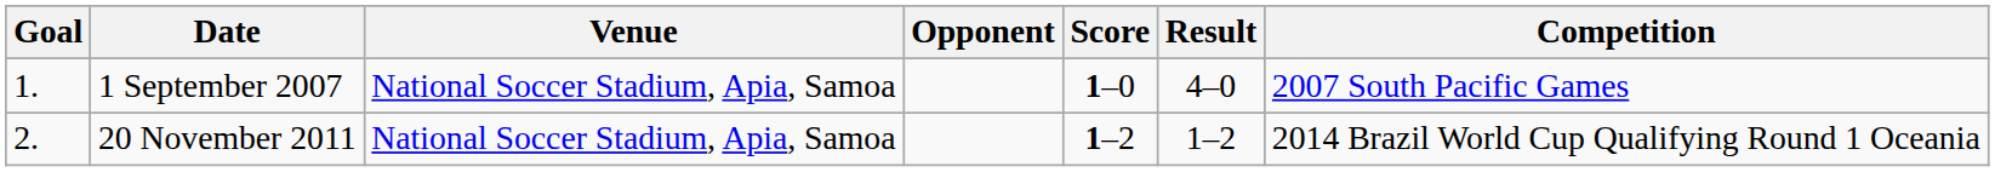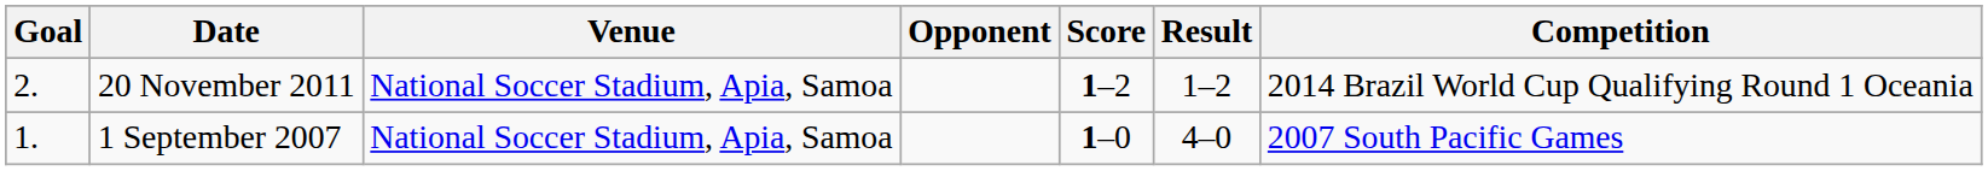rows swapped: 1 September 2007 <-> 20 November 2011
